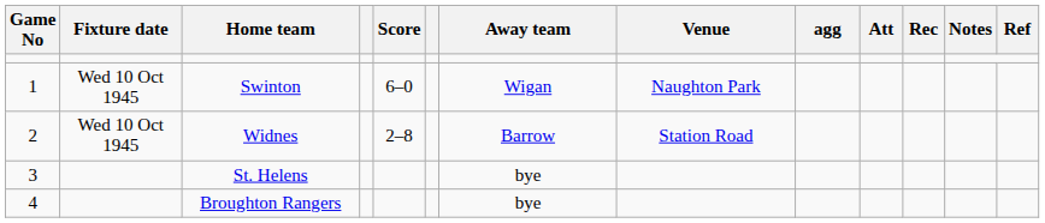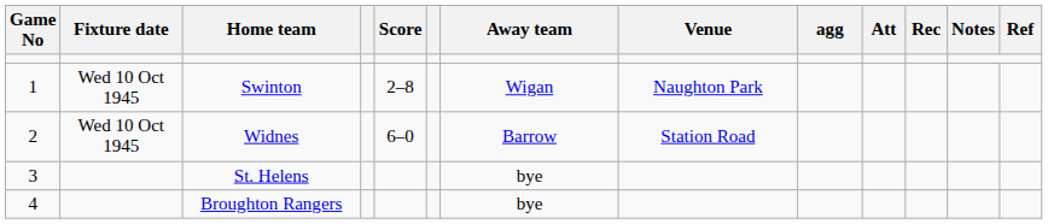Swinton | Score: 6–0 -> 2–8
Widnes | Score: 2–8 -> 6–0
